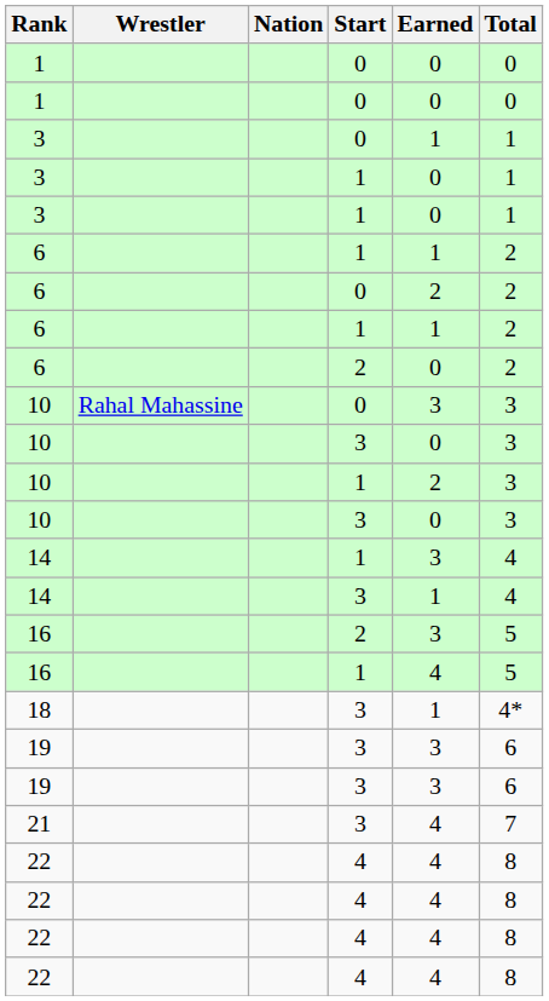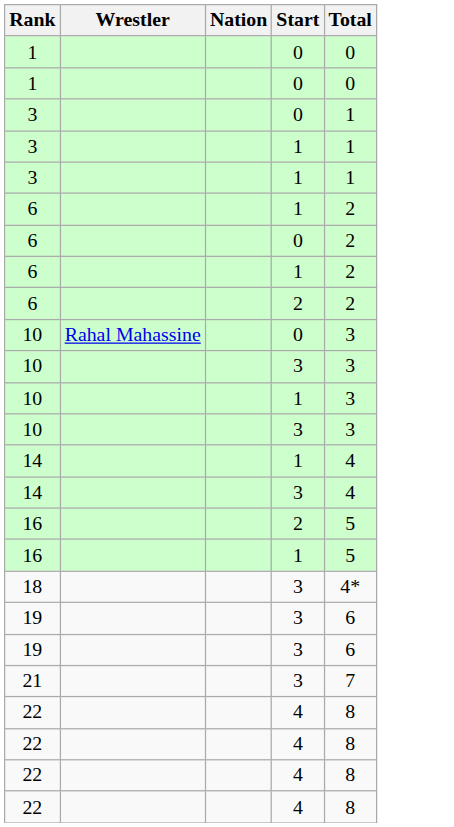- column: Earned | 0 | 0 | 1 | 0 | 0 | 1 | 2 | 1 | 0 | 3 | 0 | 2 | 0 | 3 | 1 | 3 | 4 | 1 | 3 | 3 | 4 | 4 | 4 | 4 | 4
